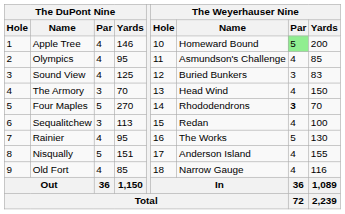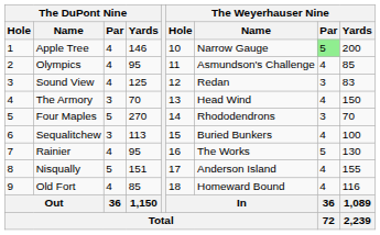Apple Tree | The Weyerhauser Nine / Name: Homeward Bound -> Narrow Gauge
Sound View | The Weyerhauser Nine / Name: Buried Bunkers -> Redan
Four Maples | The Weyerhauser Nine / Par: bold -> normal
Sequalitchew | The Weyerhauser Nine / Name: Redan -> Buried Bunkers
Old Fort | The Weyerhauser Nine / Name: Narrow Gauge -> Homeward Bound
